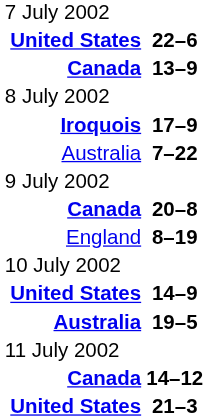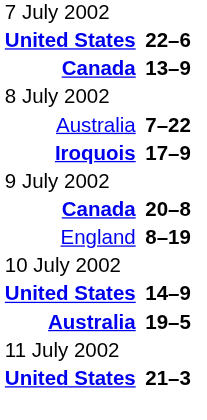rows swapped: 17–9 <-> 7–22
- row: Canada | 14–12
